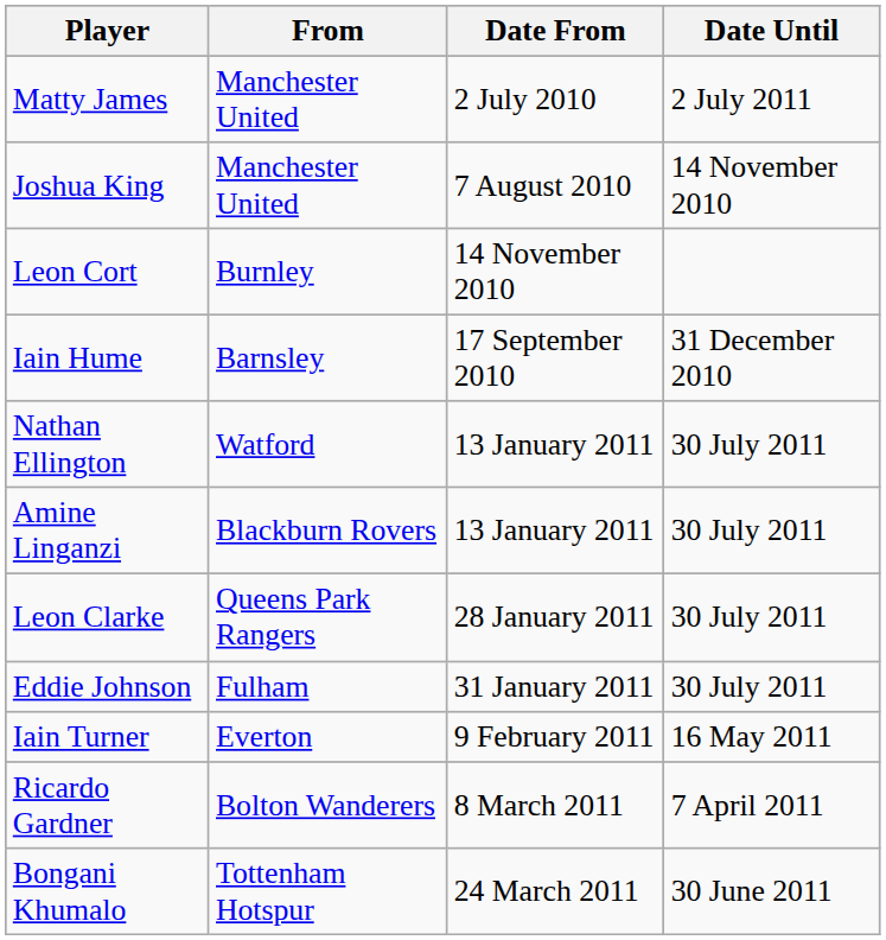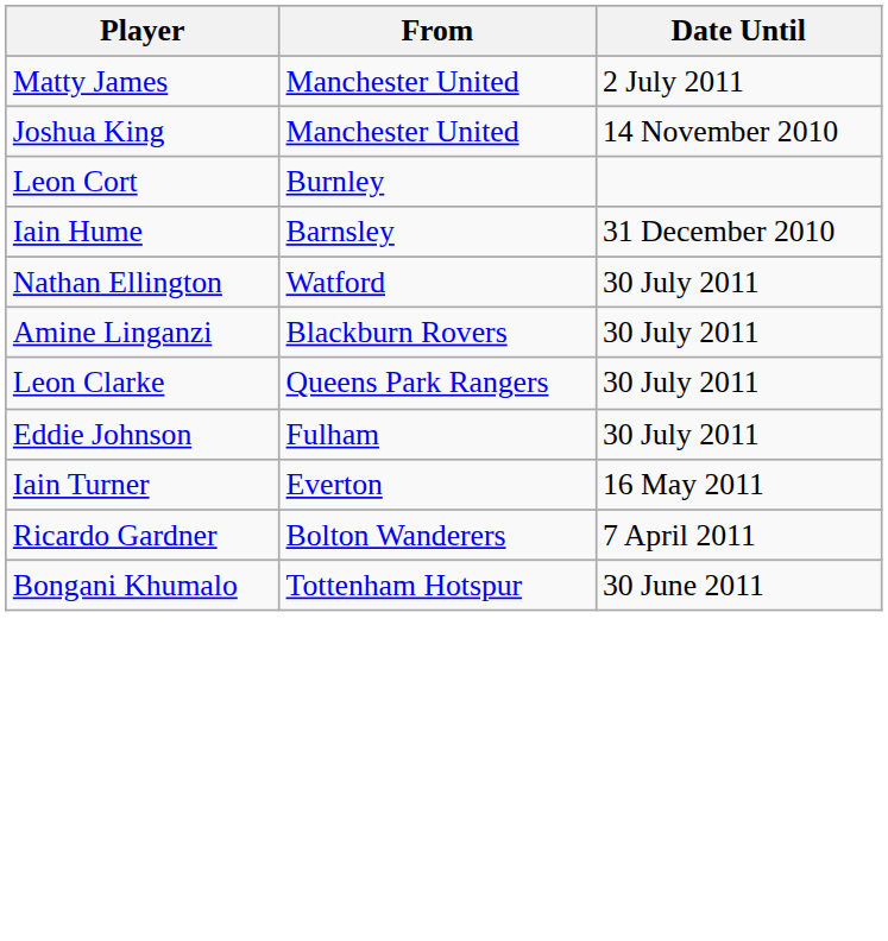- column: Date From | 2 July 2010 | 7 August 2010 | 14 November 2010 | 17 September 2010 | 13 January 2011 | 13 January 2011 | 28 January 2011 | 31 January 2011 | 9 February 2011 | 8 March 2011 | 24 March 2011
